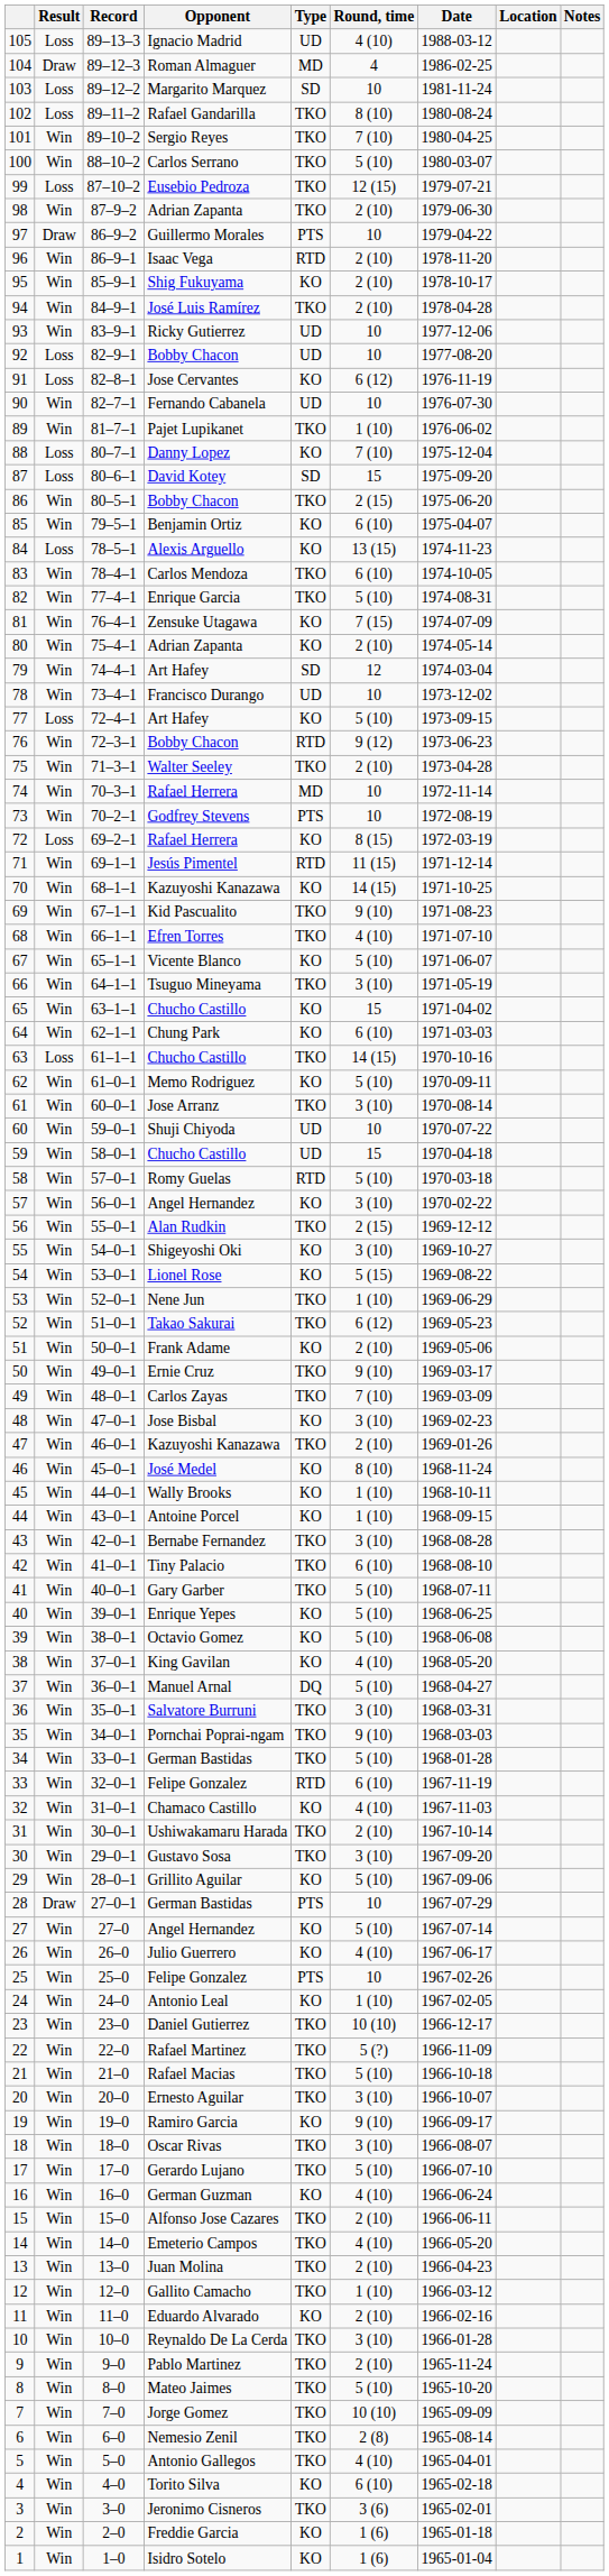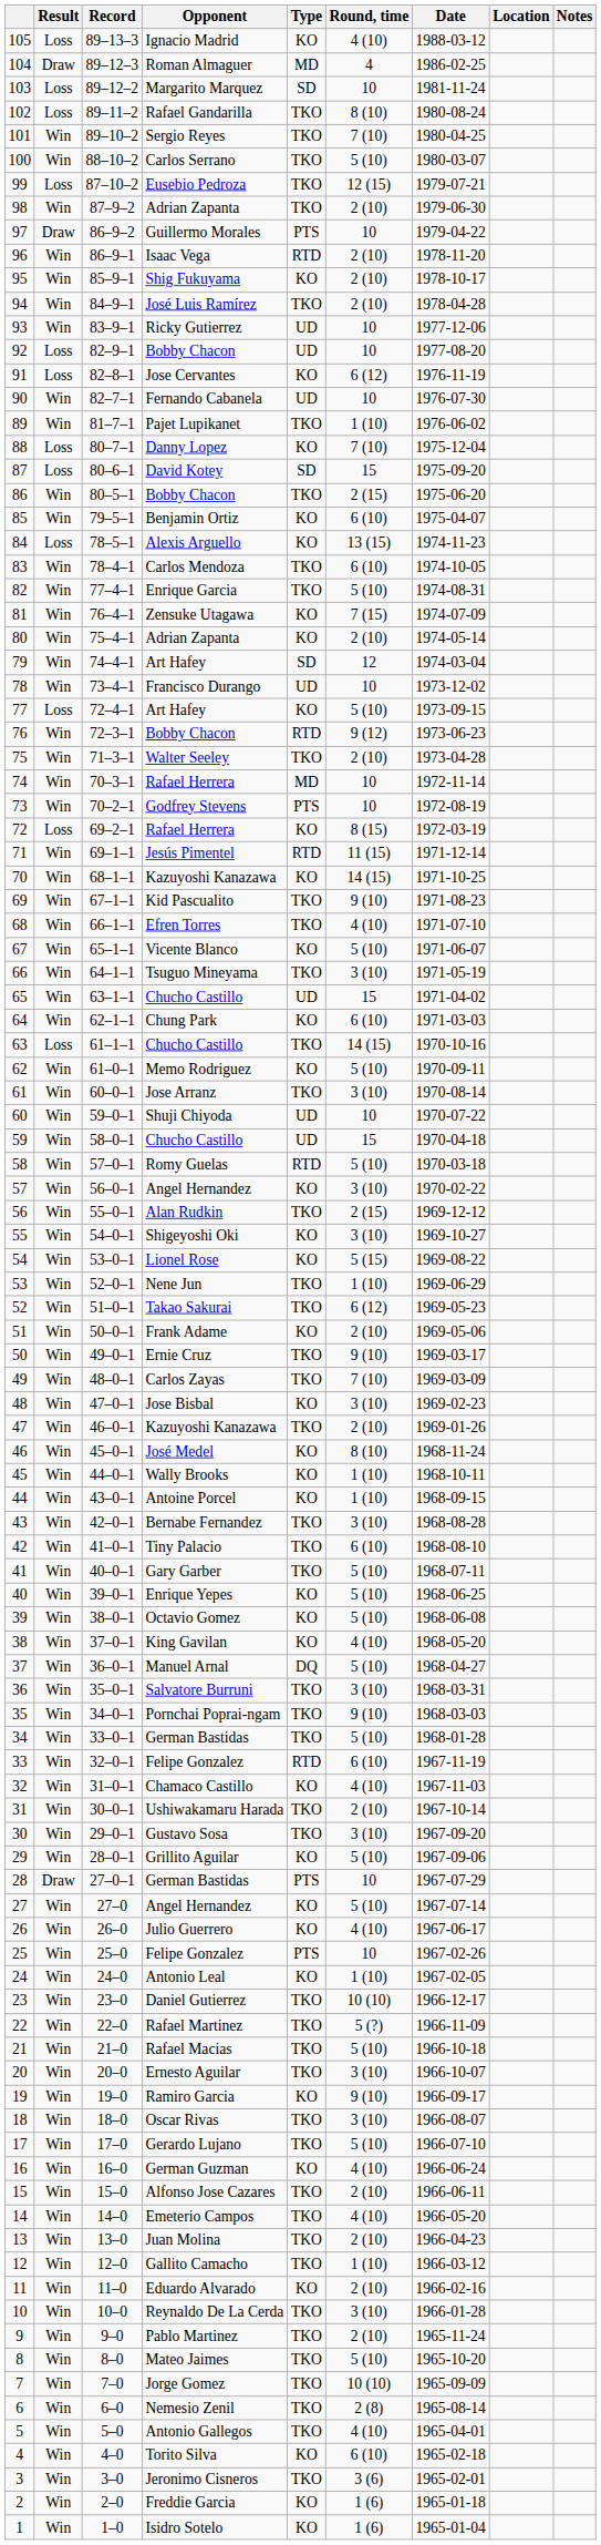105 | Type: UD -> KO
65 | Type: KO -> UD
